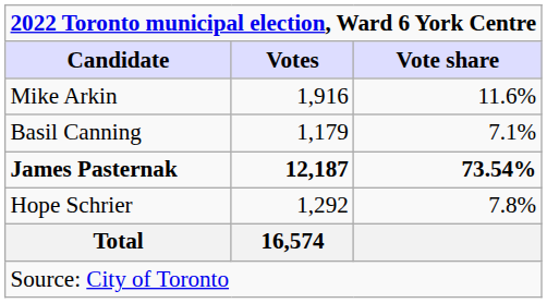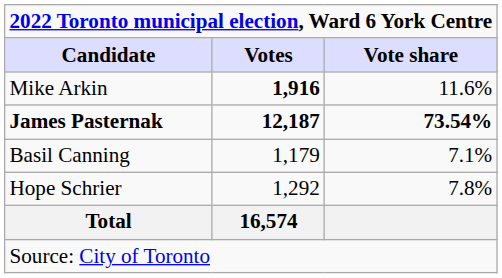Mike Arkin | Votes: normal -> bold
rows swapped: Basil Canning <-> James Pasternak
